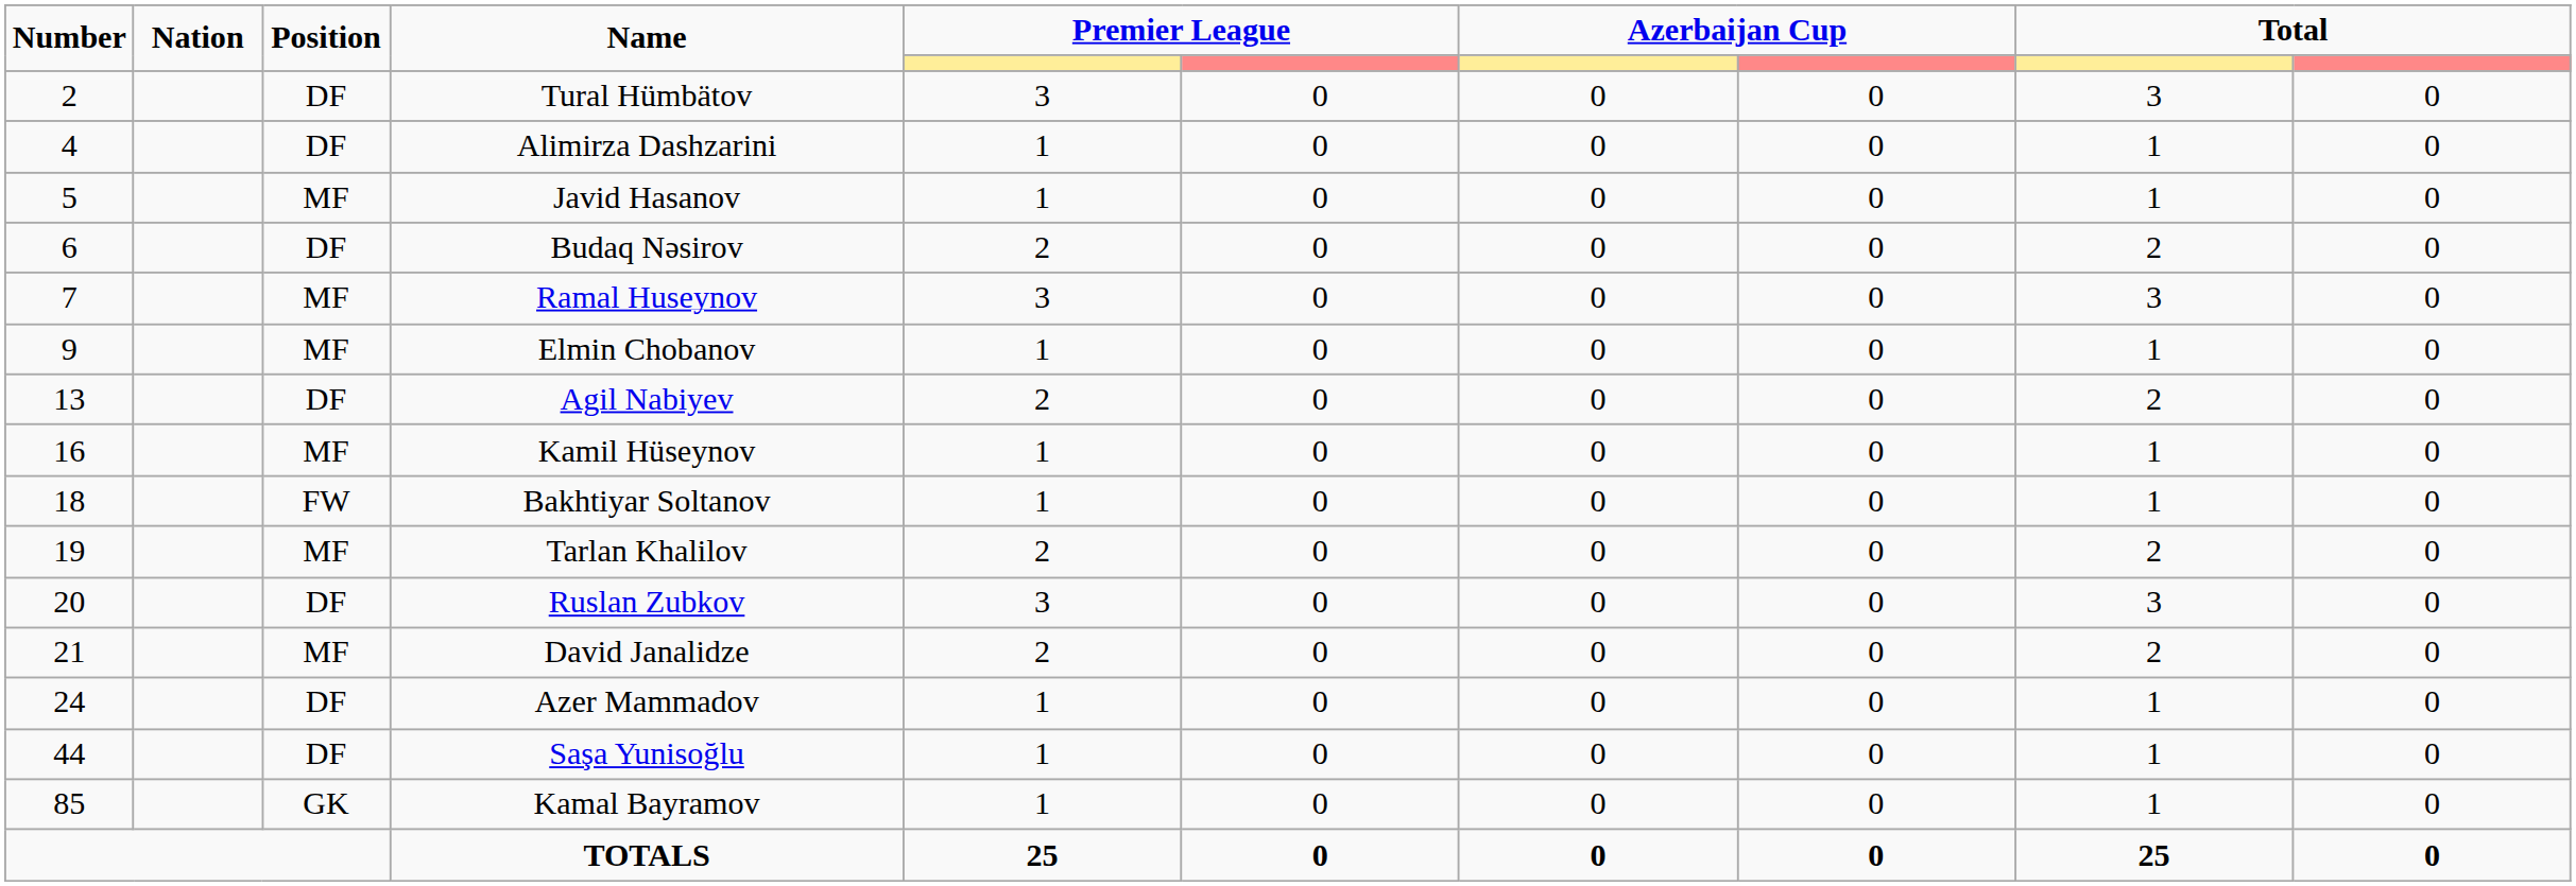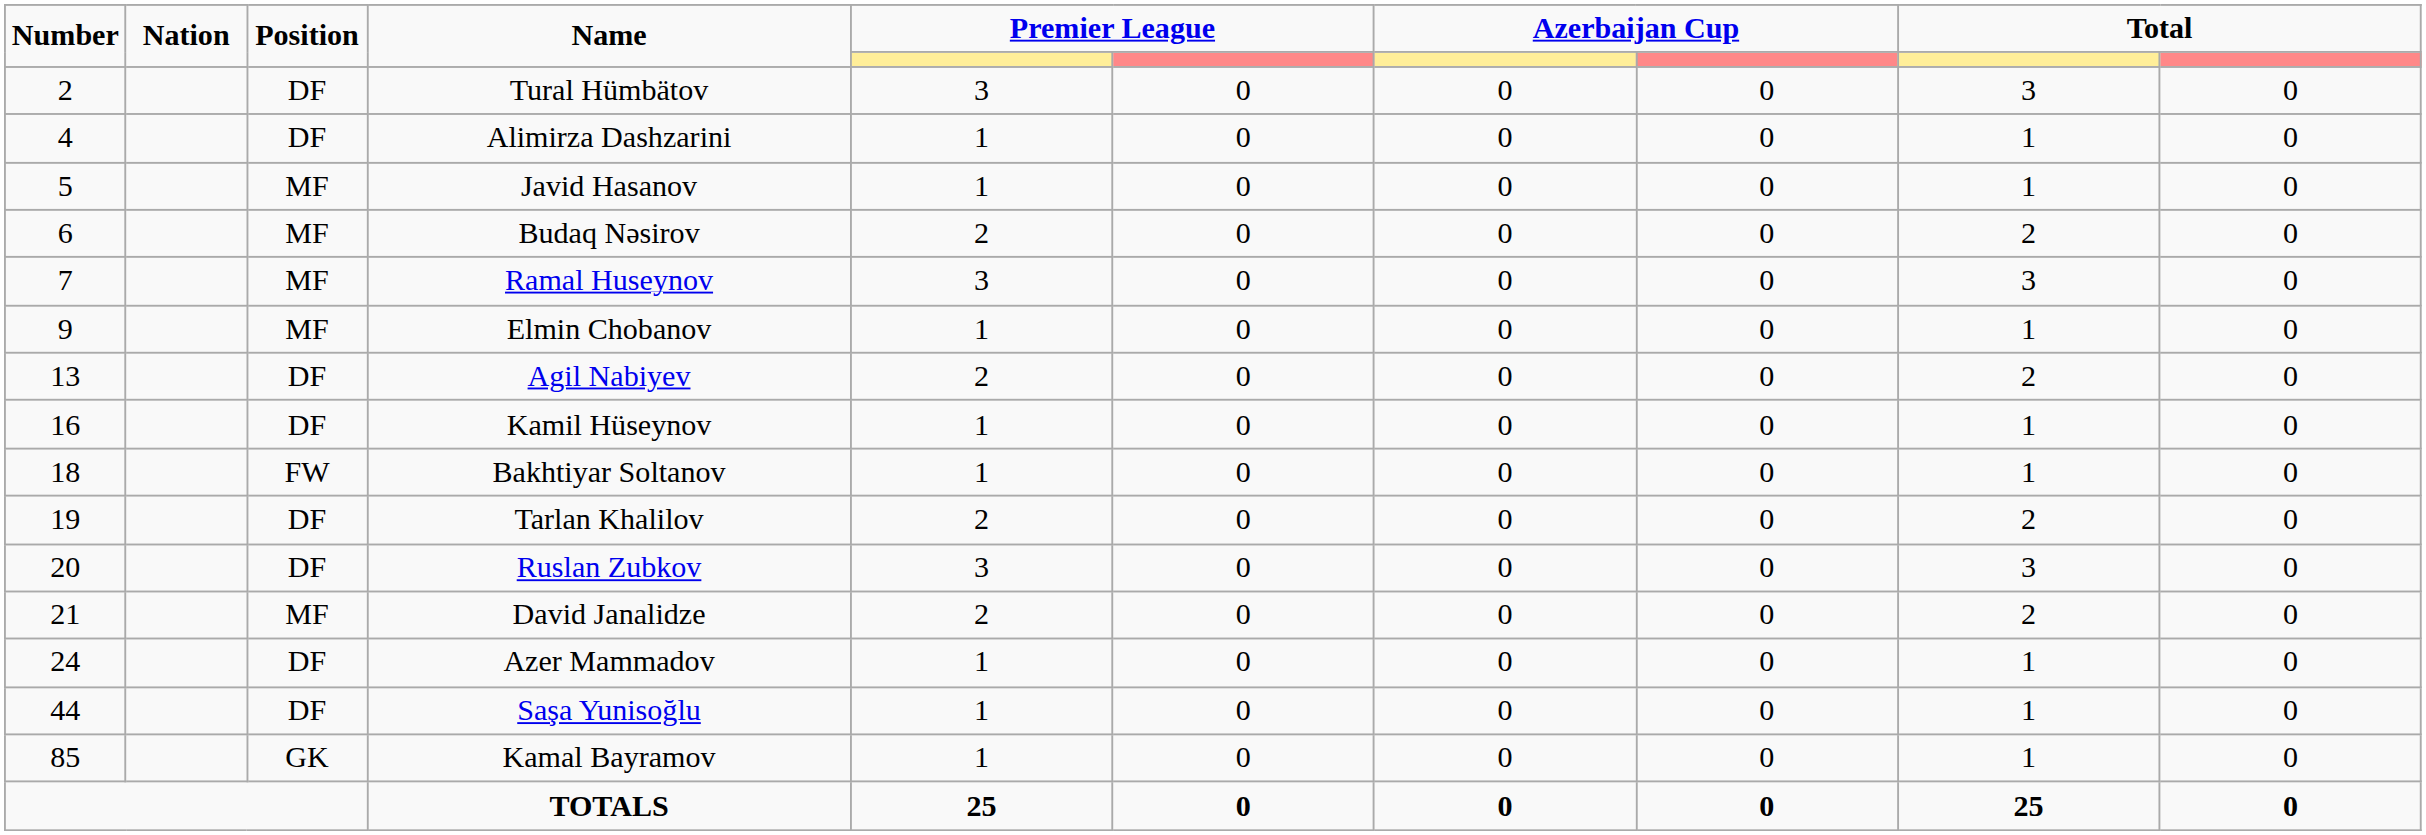Budaq Nəsirov | Position: DF -> MF
Kamil Hüseynov | Position: MF -> DF
Tarlan Khalilov | Position: MF -> DF
